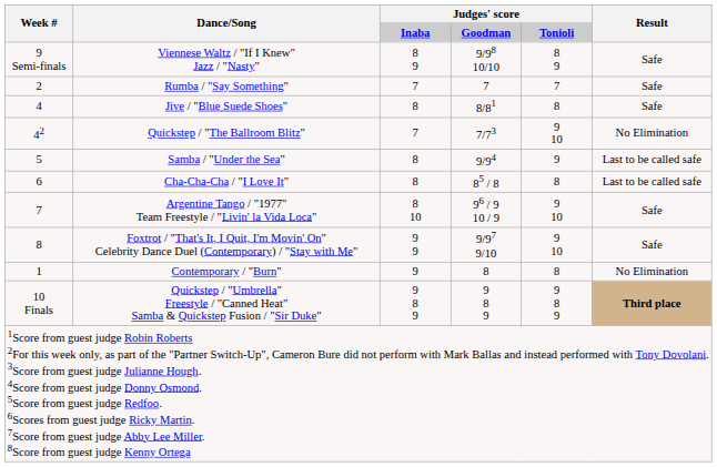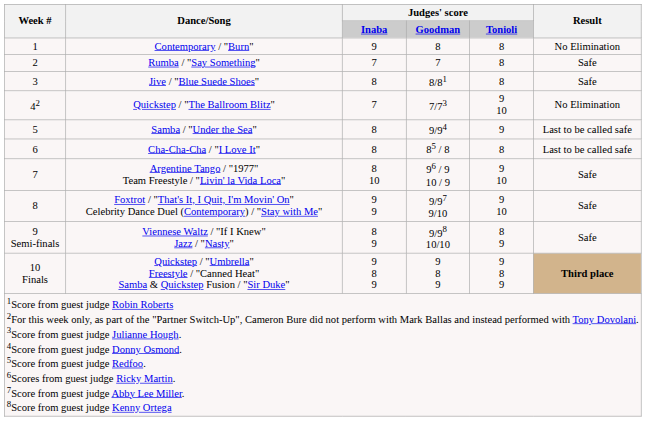rows swapped: Contemporary / "Burn" <-> Viennese Waltz / "If I Knew" Jazz / "Nasty"
Rumba / "Say Something" | column 5: 7 -> 8
Jive / "Blue Suede Shoes" | Week #: 4 -> 3
